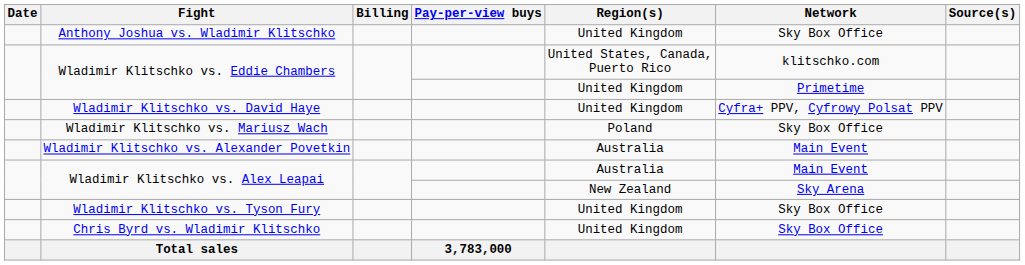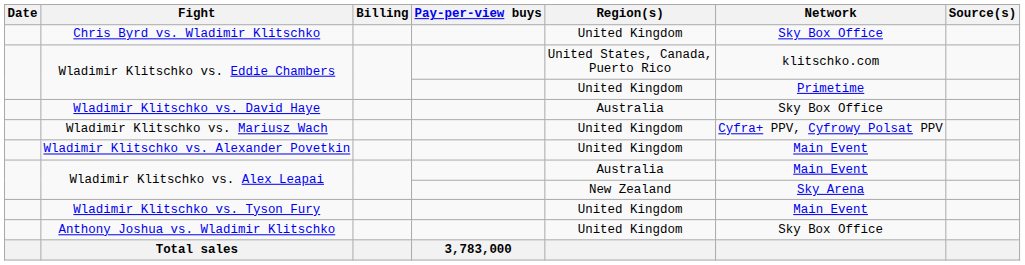rows swapped: Chris Byrd vs. Wladimir Klitschko <-> Anthony Joshua vs. Wladimir Klitschko
Wladimir Klitschko vs. David Haye | Region(s): United Kingdom -> Australia
Wladimir Klitschko vs. David Haye | Network: Cyfra+ PPV, Cyfrowy Polsat PPV -> Sky Box Office
Wladimir Klitschko vs. Mariusz Wach | Region(s): Poland -> United Kingdom
Wladimir Klitschko vs. Mariusz Wach | Network: Sky Box Office -> Cyfra+ PPV, Cyfrowy Polsat PPV
Wladimir Klitschko vs. Alexander Povetkin | Region(s): Australia -> United Kingdom
Wladimir Klitschko vs. Tyson Fury | Network: Sky Box Office -> Main Event
